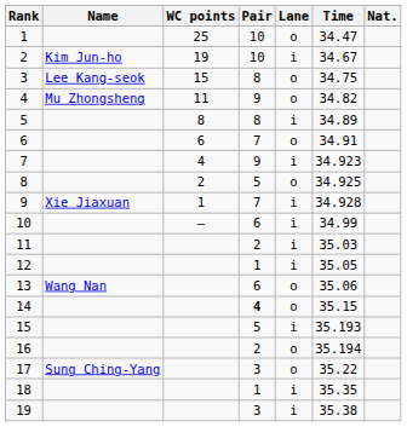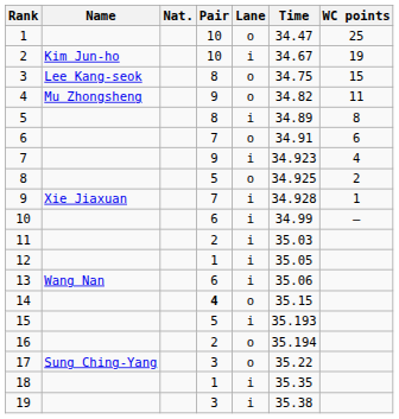columns swapped: Nat. <-> WC points
13 | Lane: o -> i
